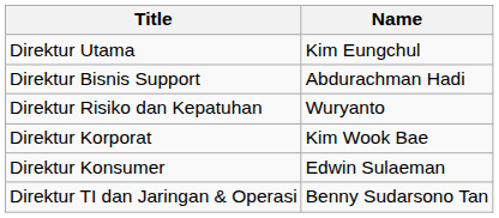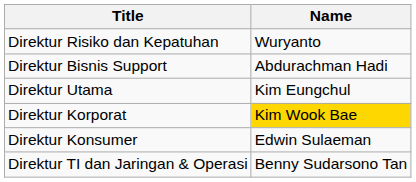rows swapped: Direktur Utama <-> Direktur Risiko dan Kepatuhan
Direktur Korporat | Name: no background -> gold background
